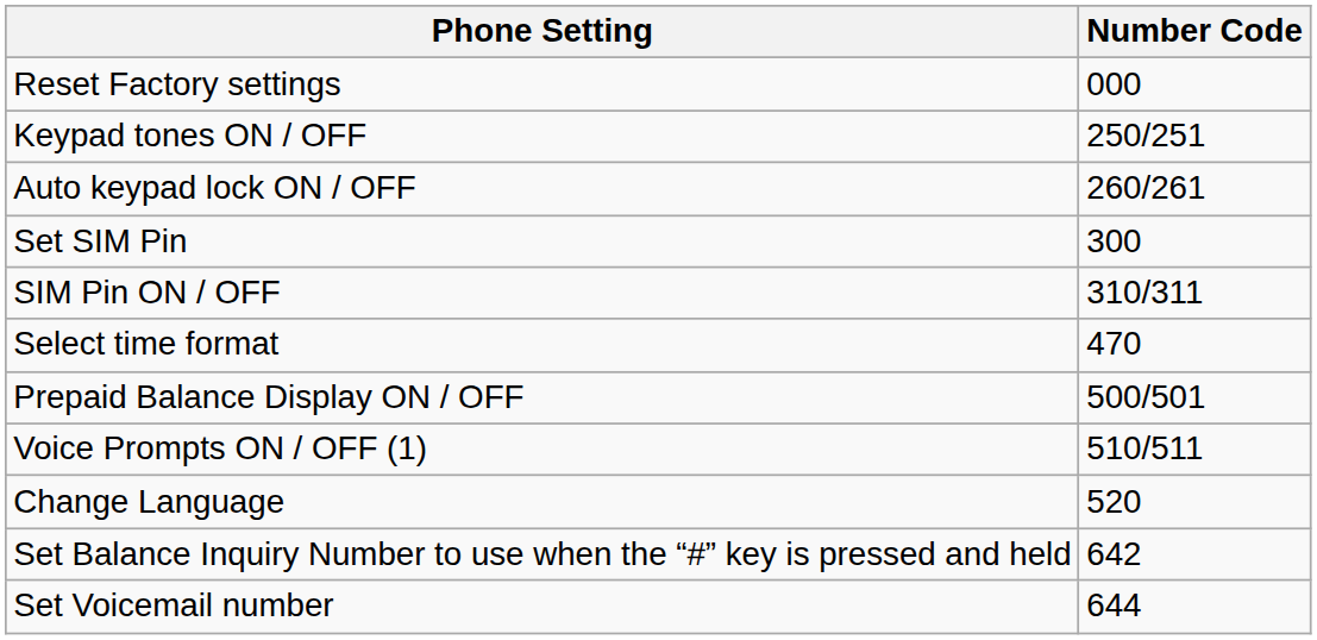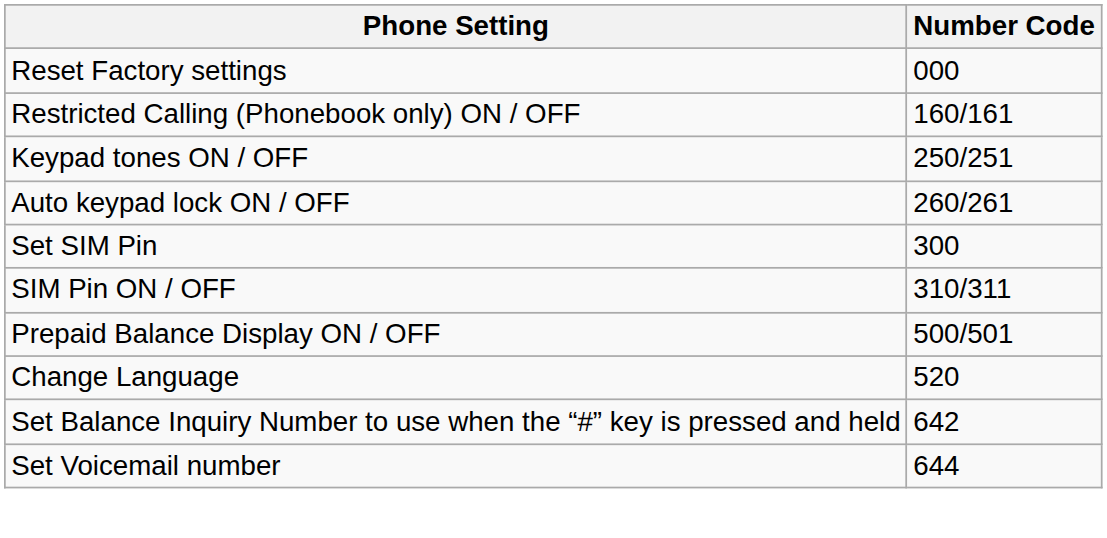+ row: Restricted Calling (Phonebook only) ON / OFF | 160/161
- row: Select time format | 470
- row: Voice Prompts ON / OFF (1) | 510/511
